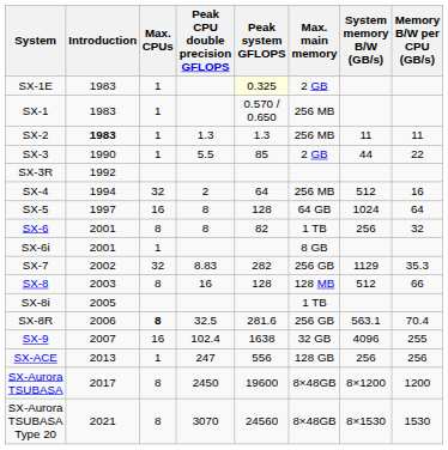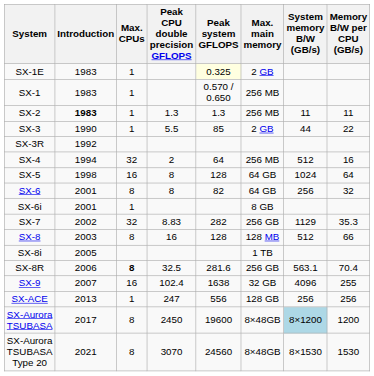SX-5 | Introduction: 1997 -> 1998
SX-6 | Max. main memory: 1 TB -> 64 GB
SX-Aurora TSUBASA | System memory B/W (GB/s): no background -> lightblue background
